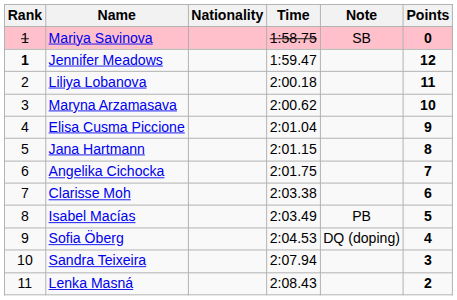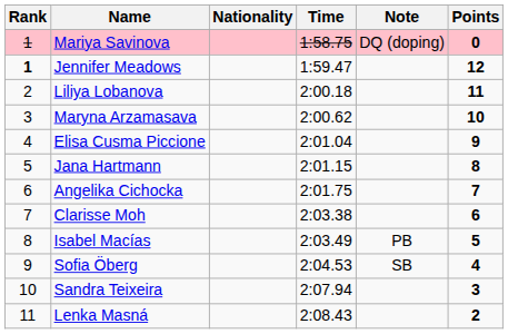Mariya Savinova | Note: SB -> DQ (doping)
Sofia Öberg | Note: DQ (doping) -> SB
